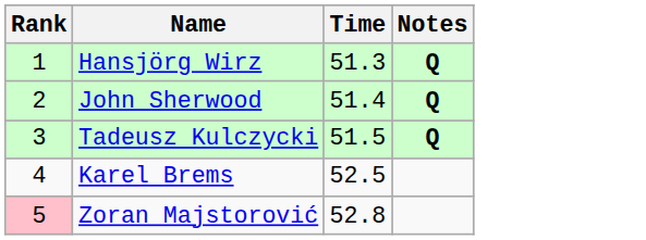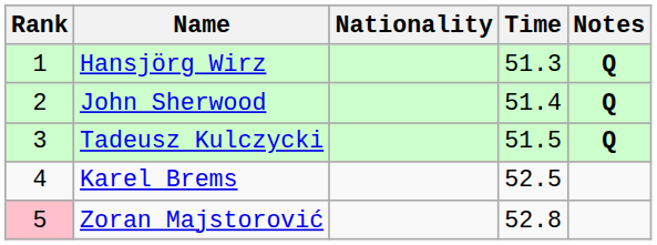+ column: Nationality
